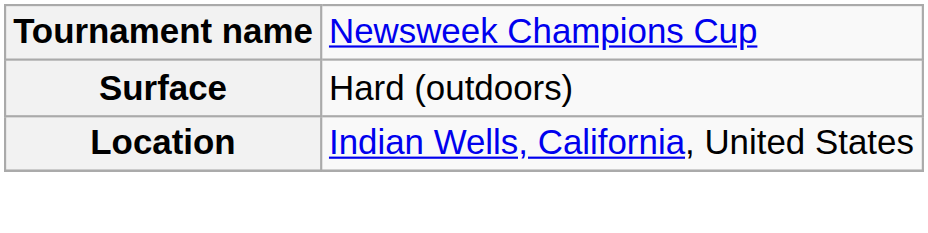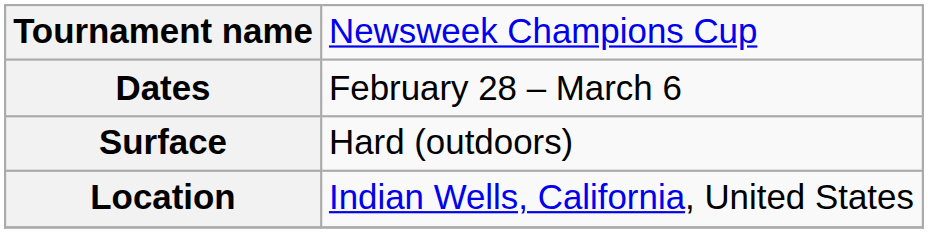+ row: Dates | February 28 – March 6
